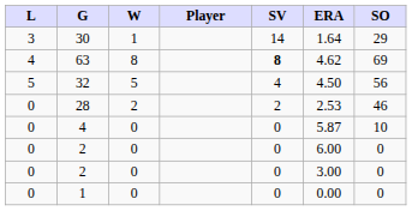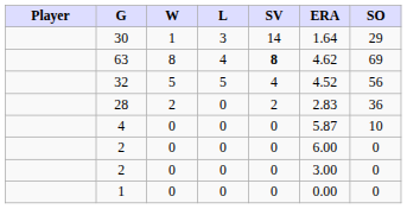columns swapped: Player <-> L
32 | ERA: 4.50 -> 4.52
28 | ERA: 2.53 -> 2.83
28 | SO: 46 -> 36
